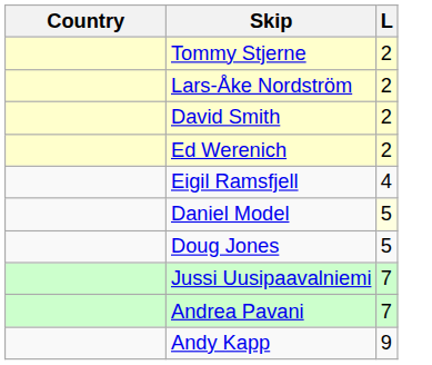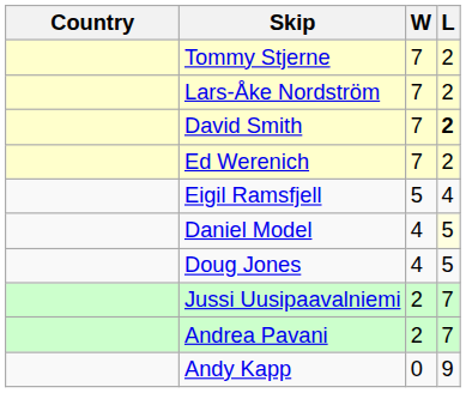+ column: W | 7 | 7 | 7 | 7 | 5 | 4 | 4 | 2 | 2 | 0
David Smith | L: normal -> bold
